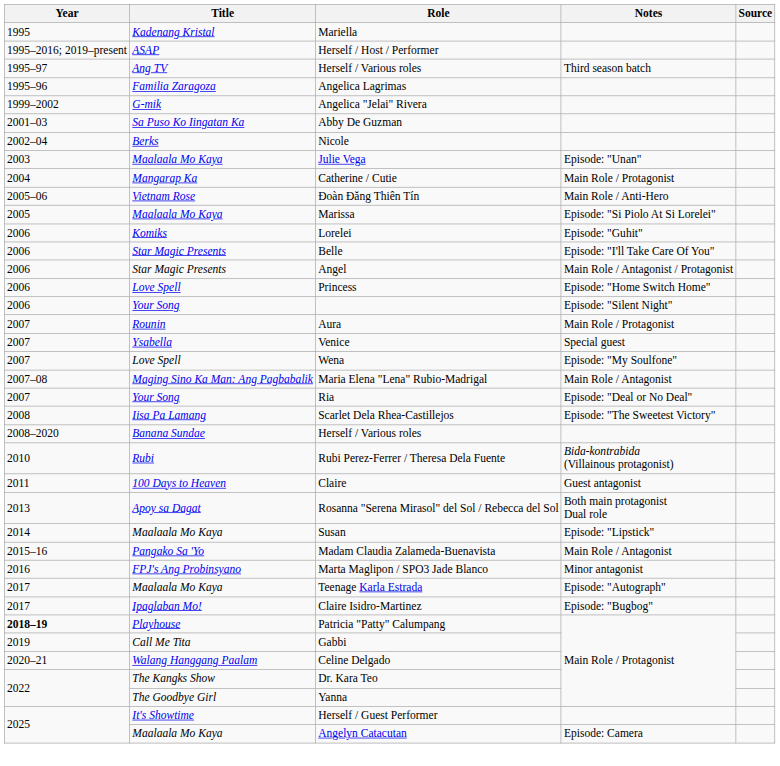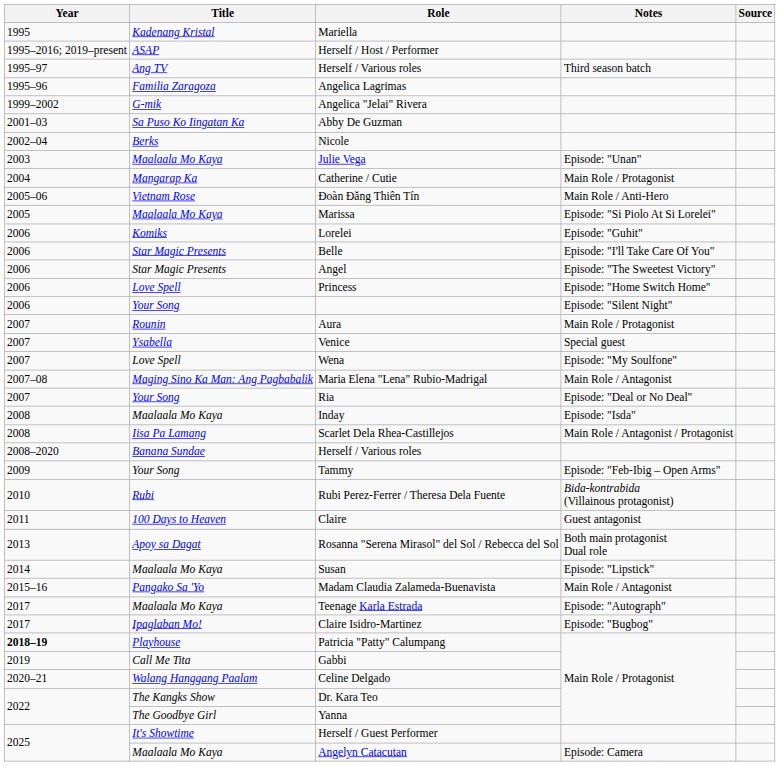Angel | Notes: Main Role / Antagonist / Protagonist -> Episode: "The Sweetest Victory"
+ row: 2008 | Maalaala Mo Kaya | Inday | Episode: "Isda"
Scarlet Dela Rhea-Castillejos | Notes: Episode: "The Sweetest Victory" -> Main Role / Antagonist / Protagonist
+ row: 2009 | Your Song | Tammy | Episode: "Feb-Ibig – Open Arms"
- row: 2016 | FPJ's Ang Probinsyano | Marta Maglipon / SPO3 Jade Blanco | Minor antagonist
